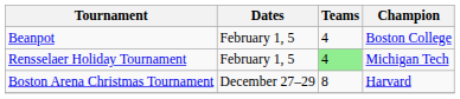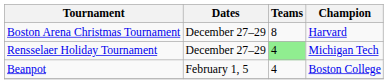rows swapped: Boston Arena Christmas Tournament <-> Beanpot
Rensselaer Holiday Tournament | Dates: February 1, 5 -> December 27–29
